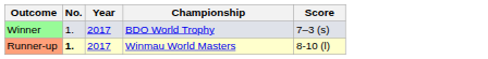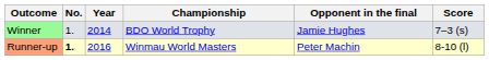+ column: Opponent in the final | Jamie Hughes | Peter Machin
Winner | Year: 2017 -> 2014
Runner-up | Year: 2017 -> 2016
